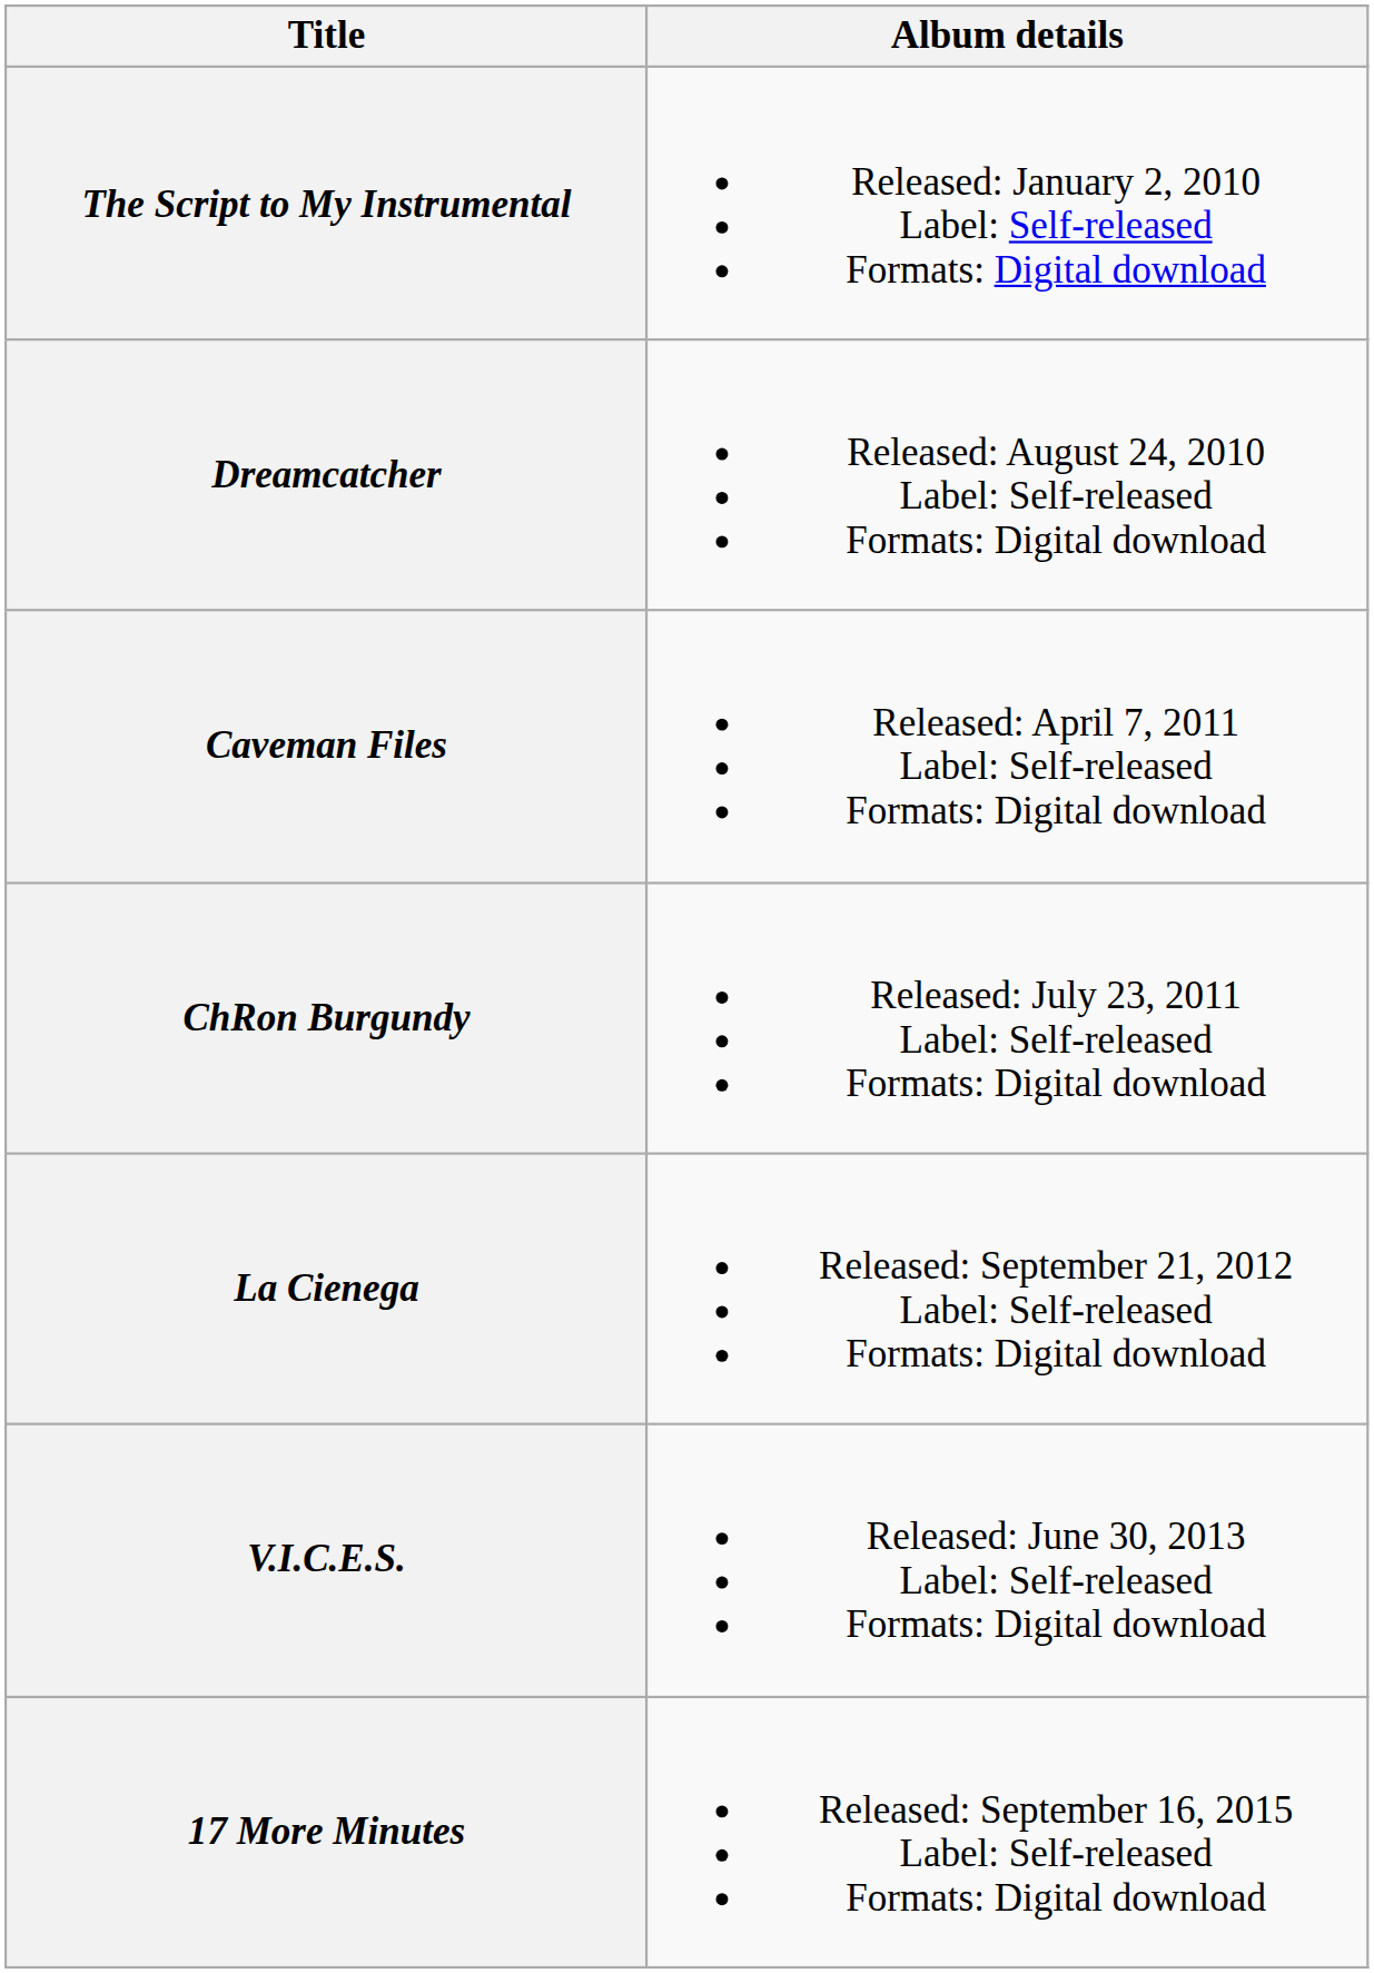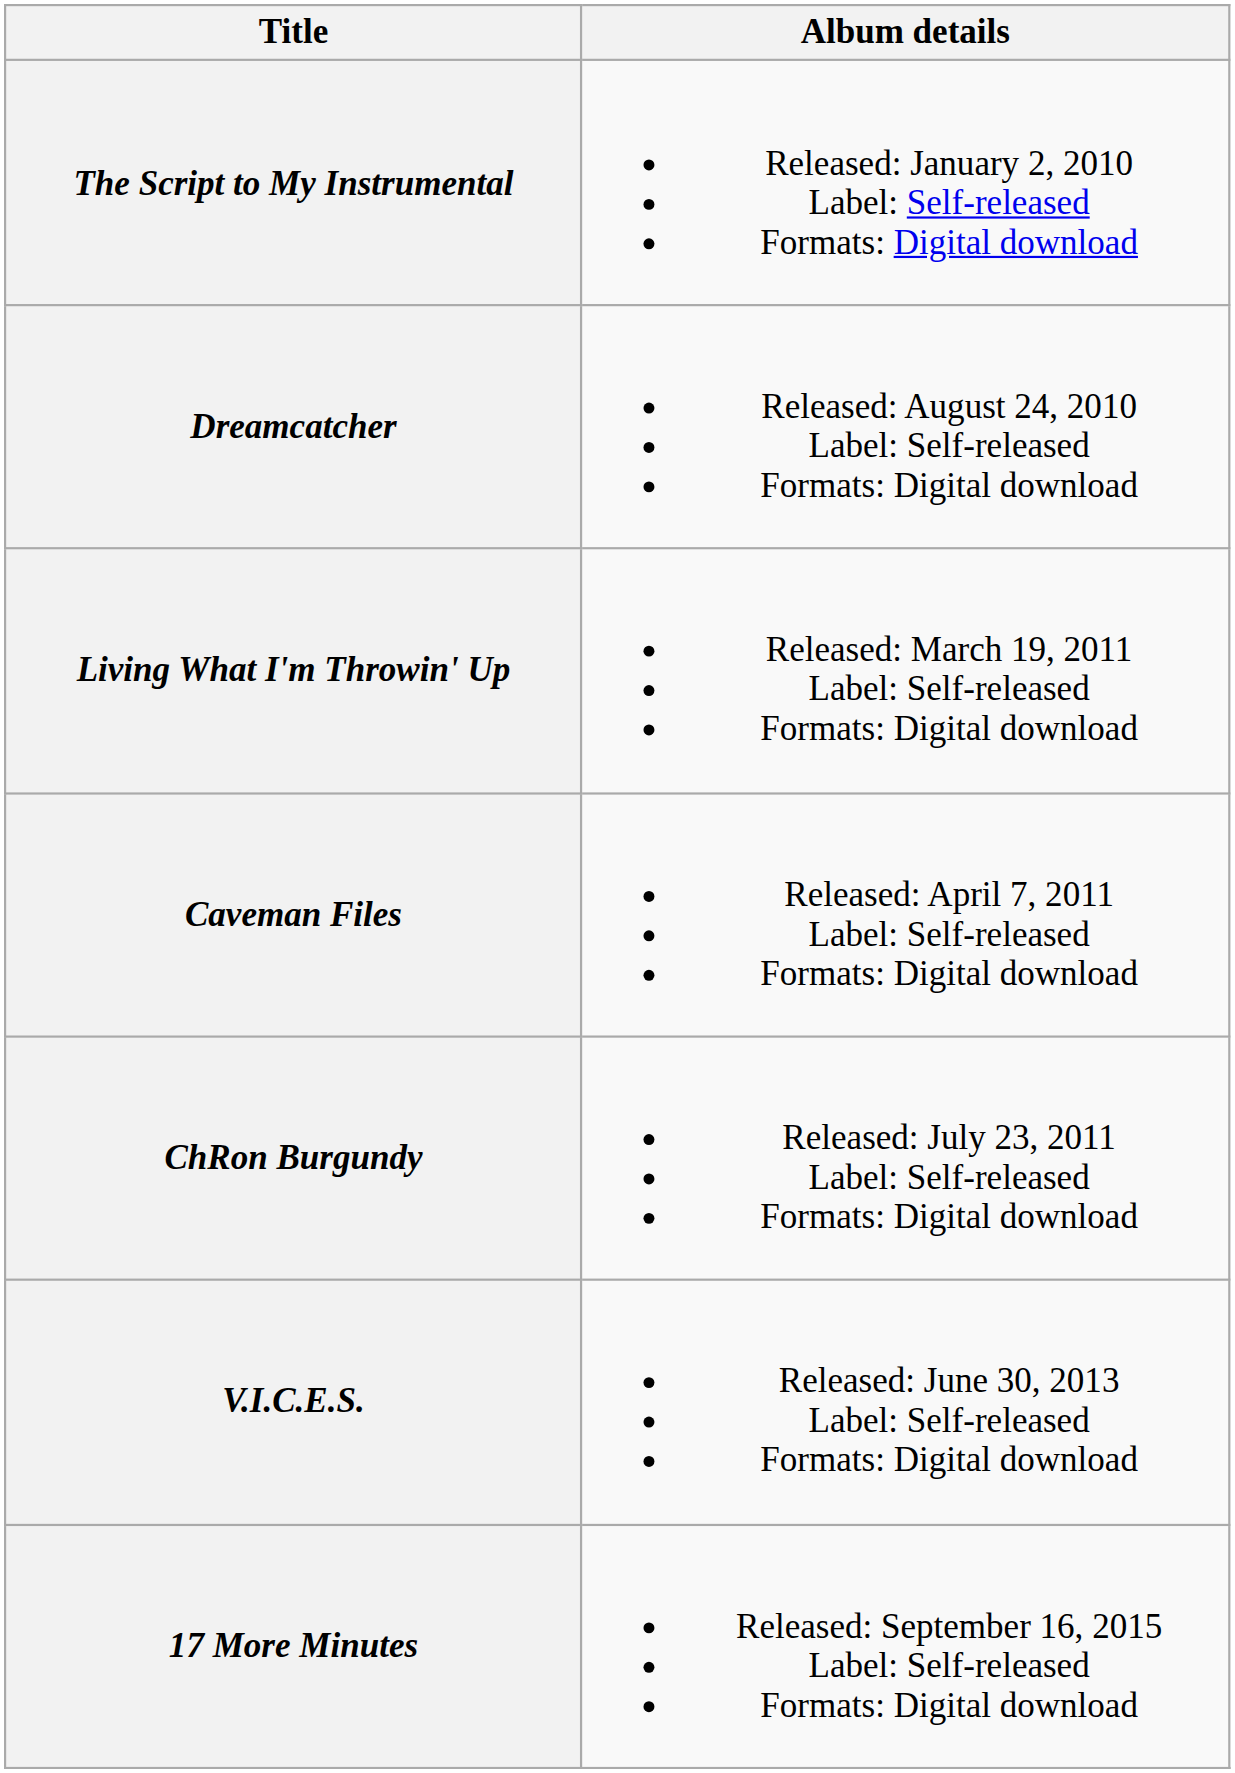+ row: Living What I'm Throwin' Up | Released: March 19, 2011 Label: Self-released Formats: Digital download
- row: La Cienega | Released: September 21, 2012 Label: Self-released Formats: Digital download
